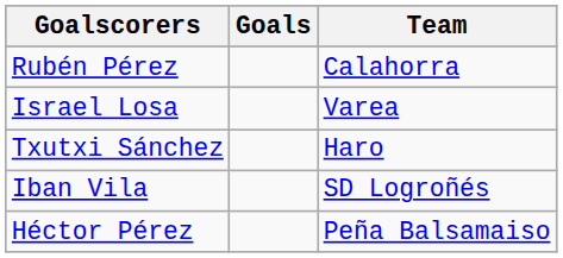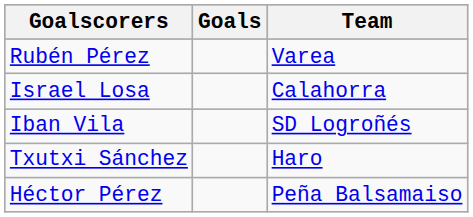Rubén Pérez | Team: Calahorra -> Varea
Israel Losa | Team: Varea -> Calahorra
rows swapped: Iban Vila <-> Txutxi Sánchez
